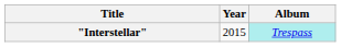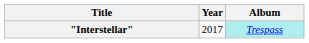"Interstellar" | Year: 2015 -> 2017
